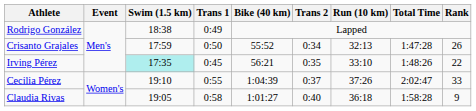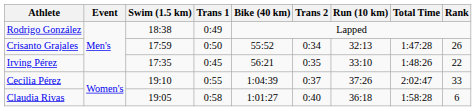Irving Pérez | Swim (1.5 km): paleturquoise background -> no background
Claudia Rivas | Rank: 9 -> 6
